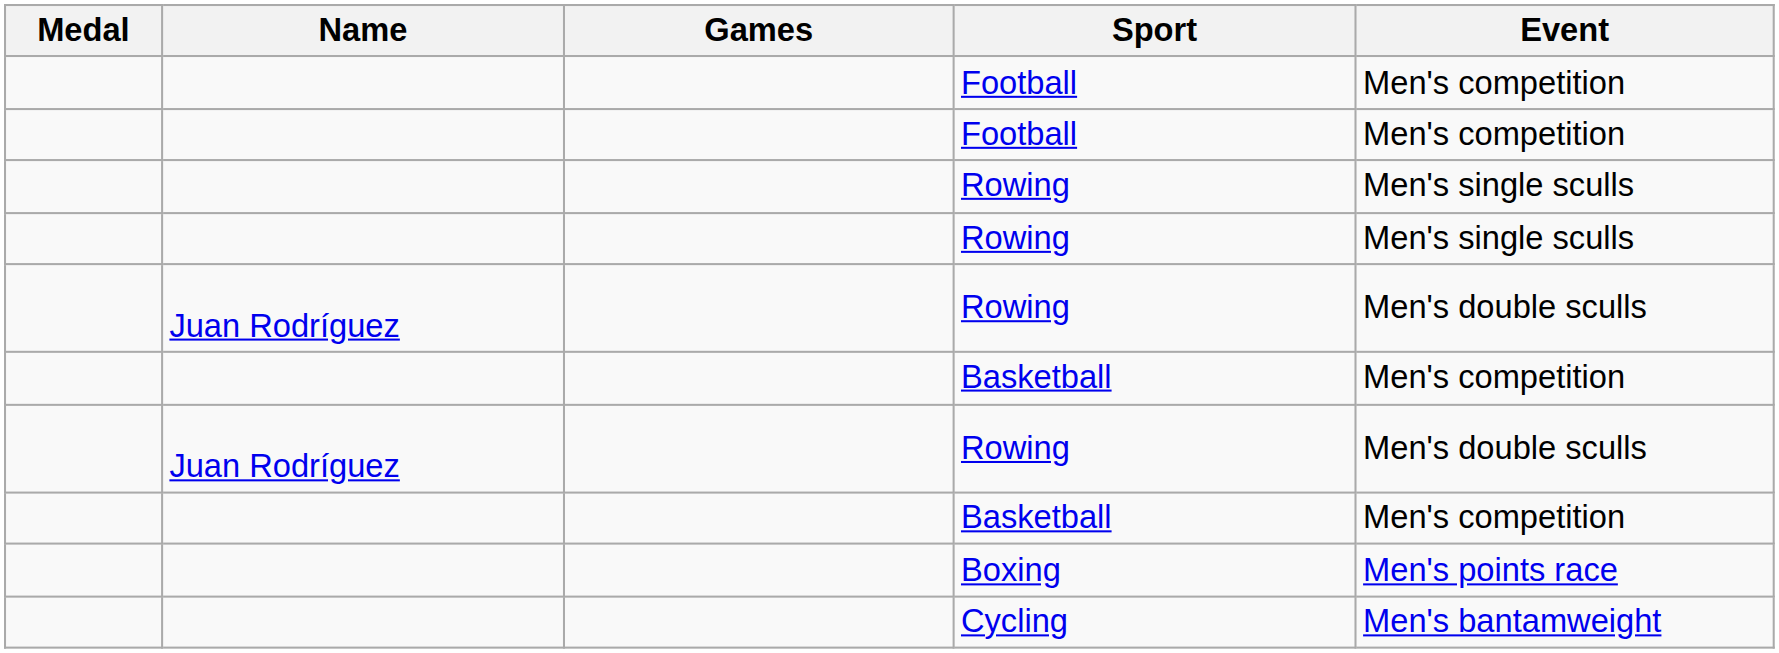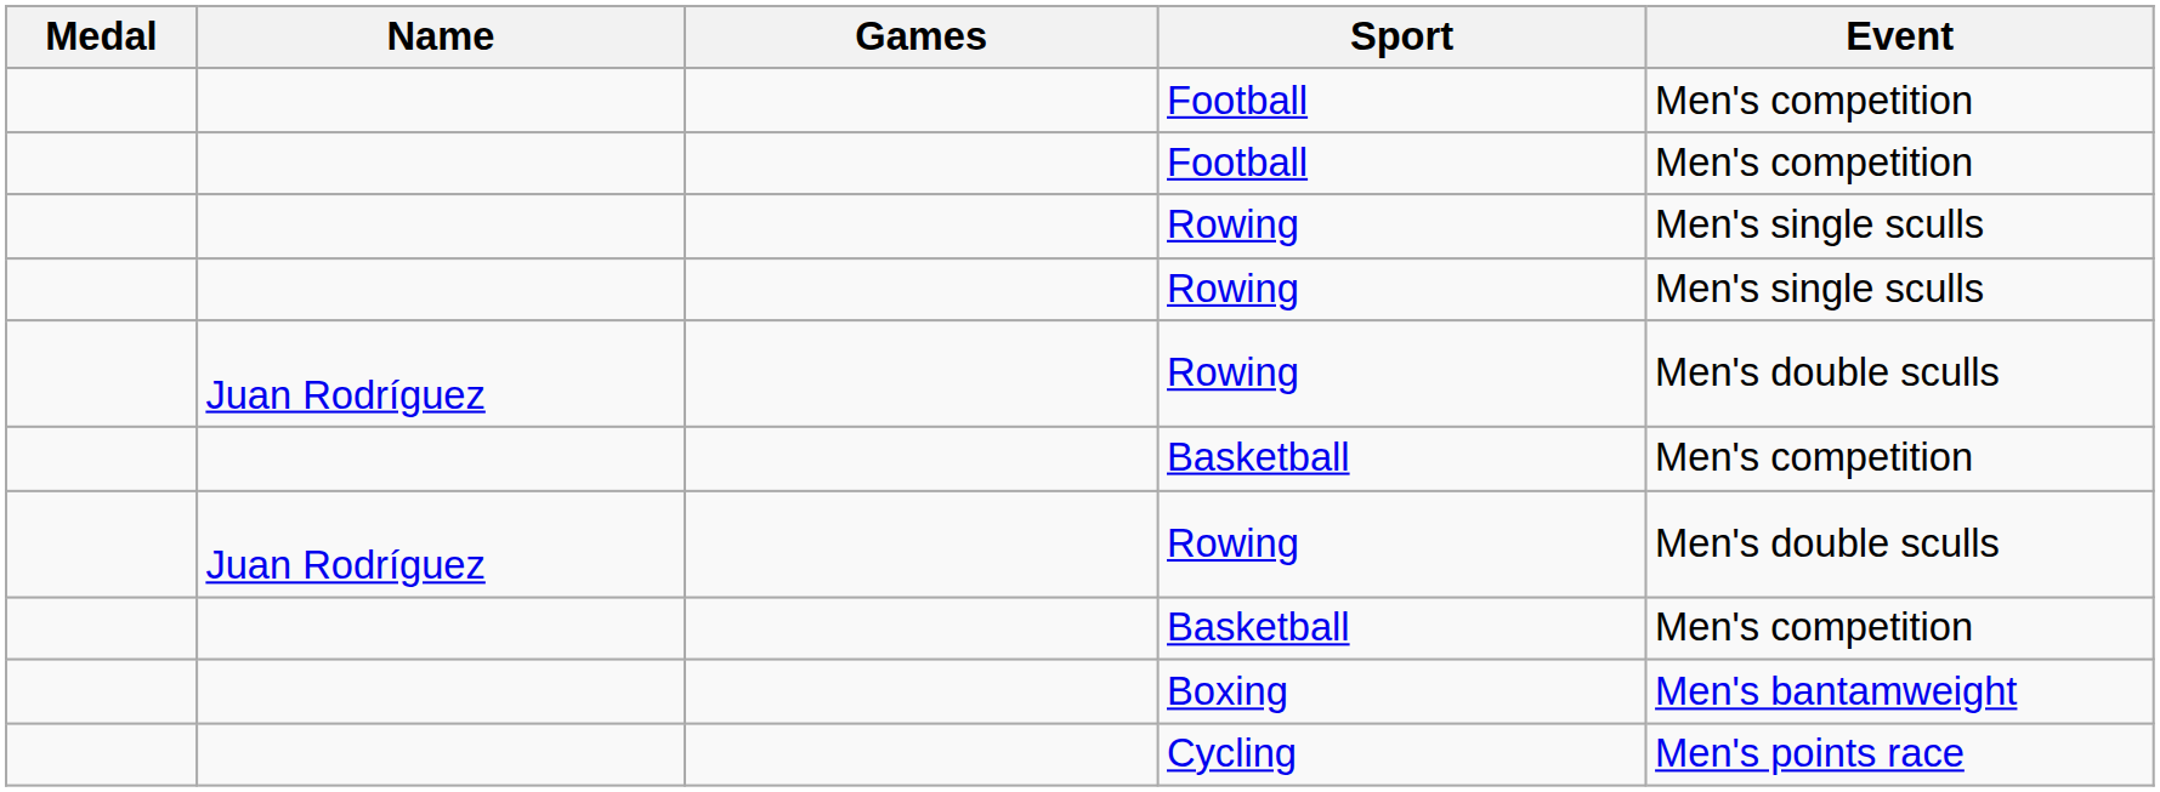Boxing | Event: Men's points race -> Men's bantamweight
Cycling | Event: Men's bantamweight -> Men's points race
